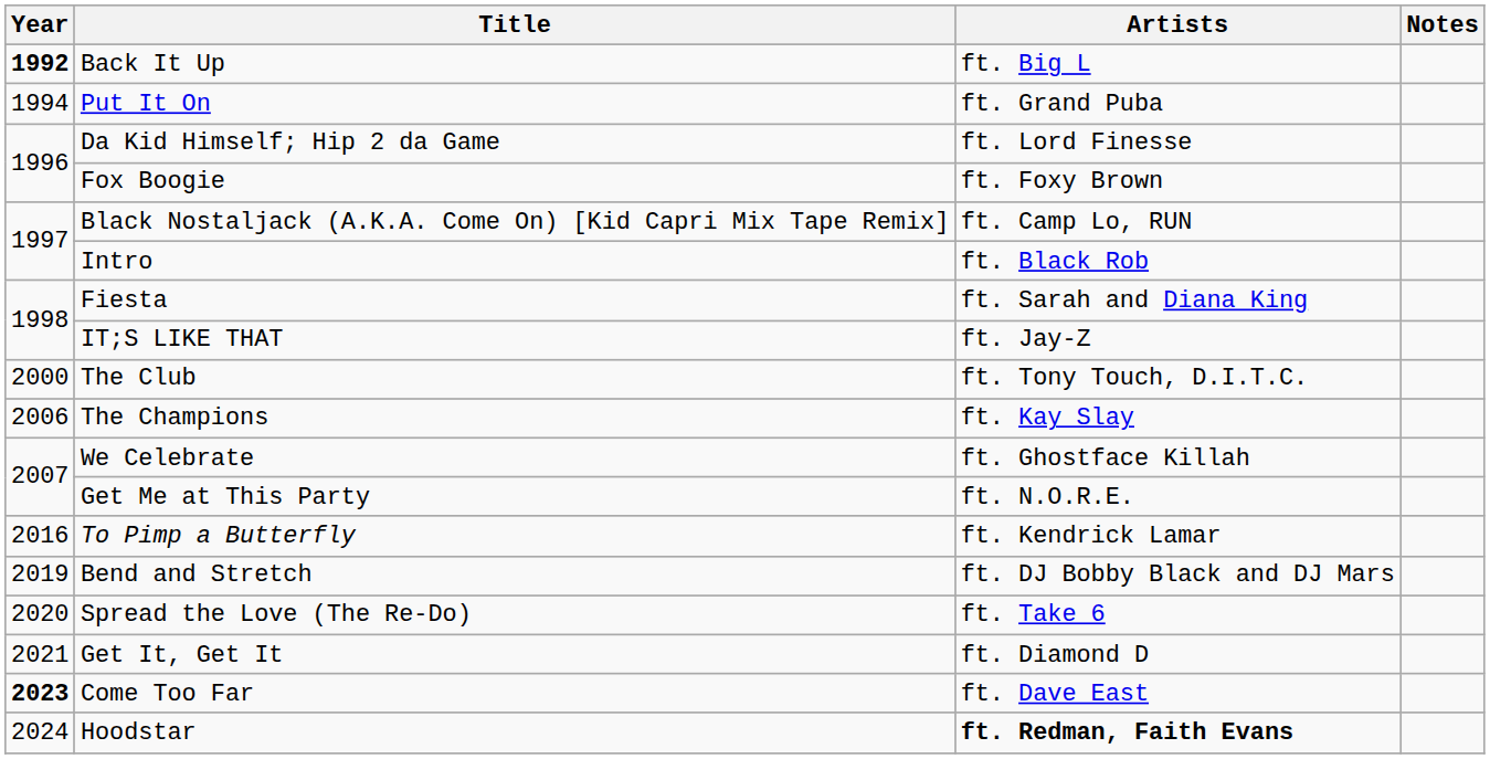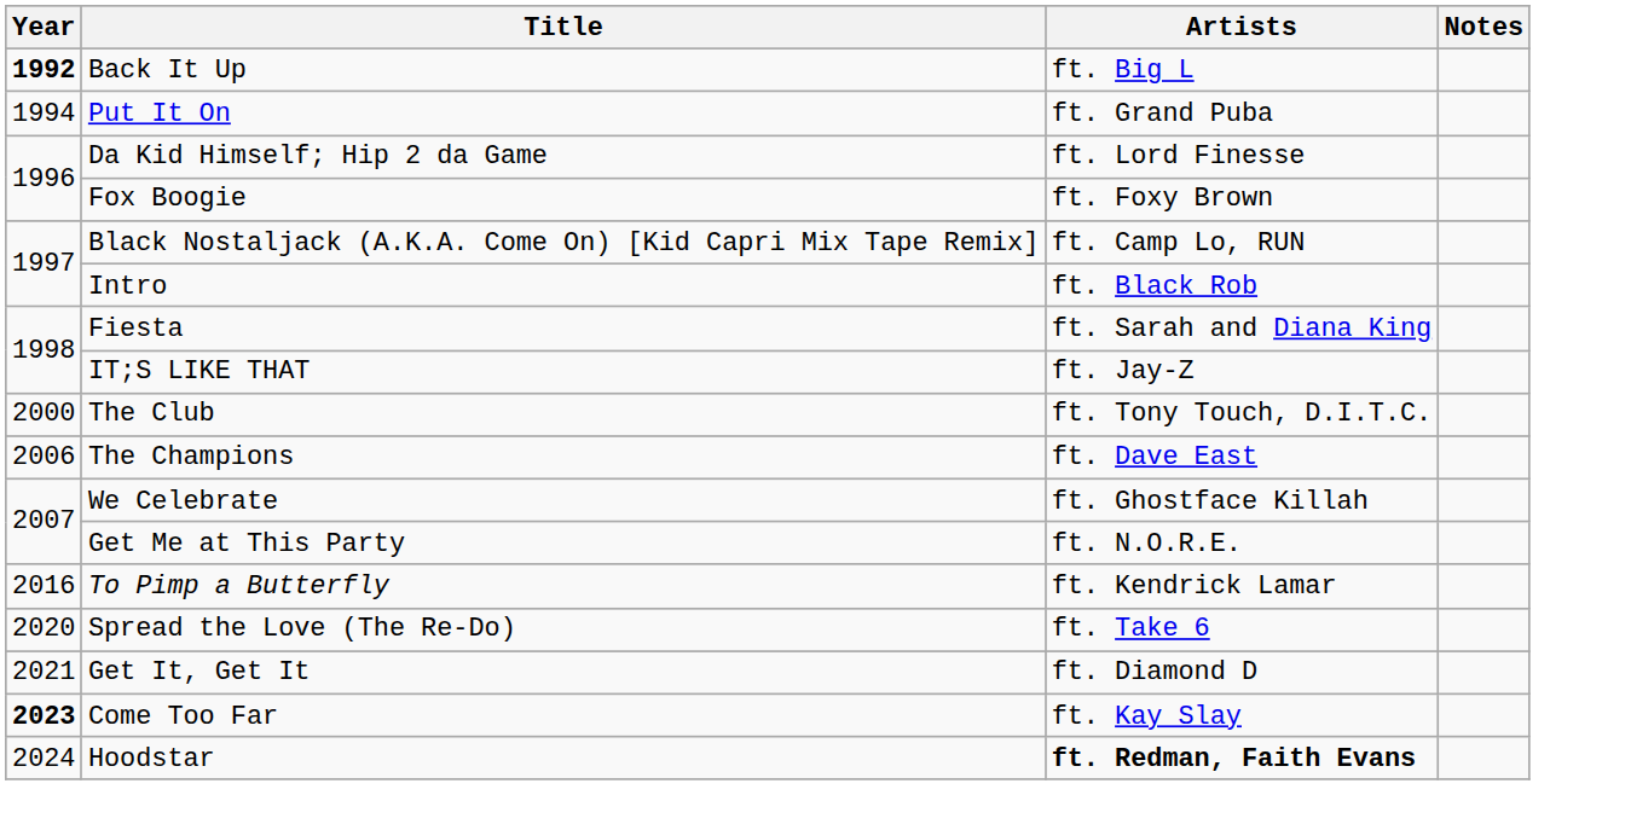The Champions | Artists: ft. Kay Slay -> ft. Dave East
- row: 2019 | Bend and Stretch | ft. DJ Bobby Black and DJ Mars
Come Too Far | Artists: ft. Dave East -> ft. Kay Slay
